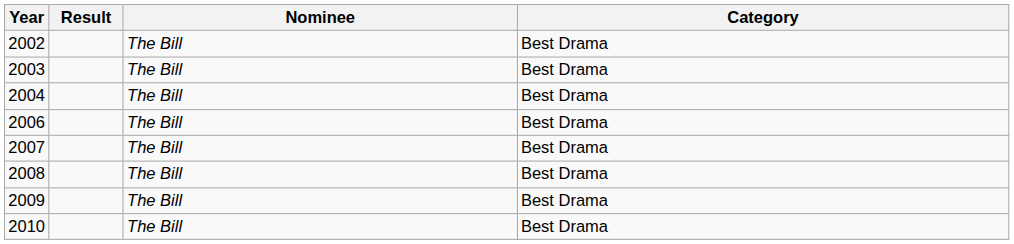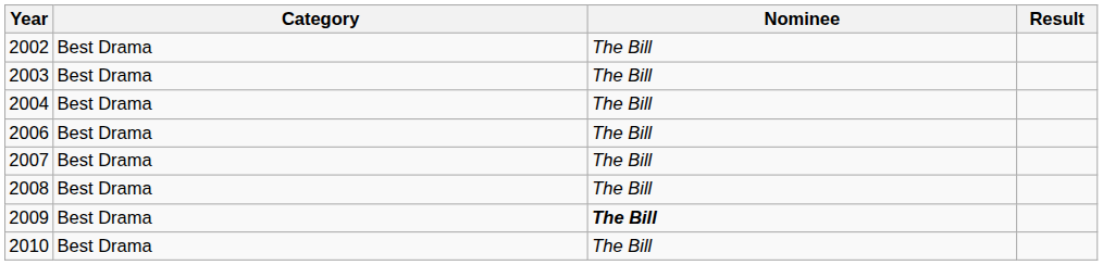columns swapped: Category <-> Result
2009 | Nominee: normal -> bold
